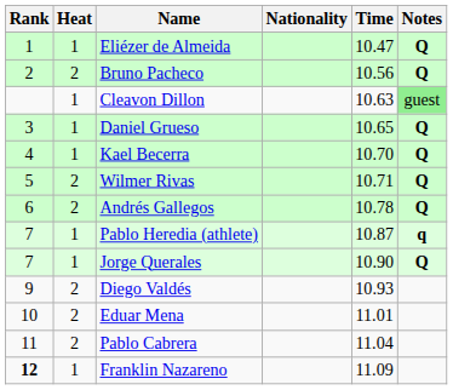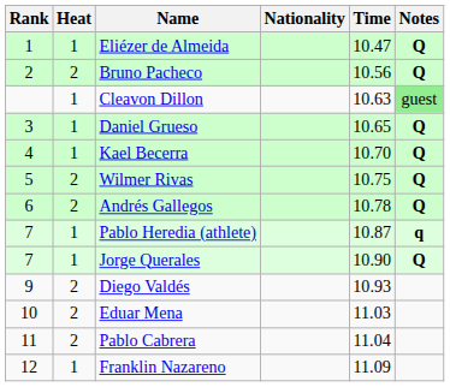Wilmer Rivas | Time: 10.71 -> 10.75
Eduar Mena | Time: 11.01 -> 11.03
Franklin Nazareno | Rank: bold -> normal
